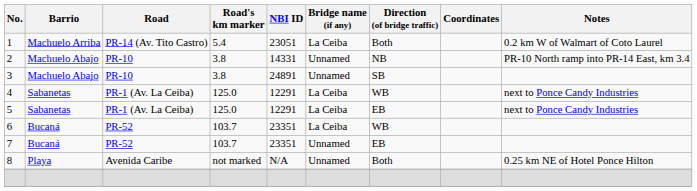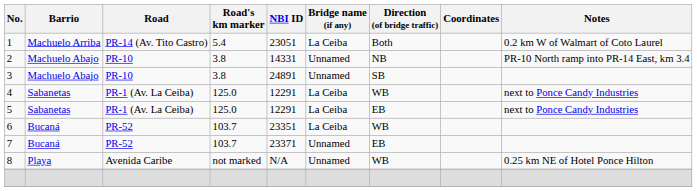7 | NBI ID: 23351 -> 23371
8 | Direction (of bridge traffic): Both -> WB
